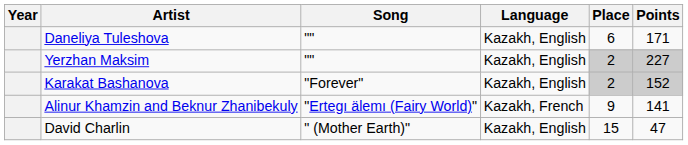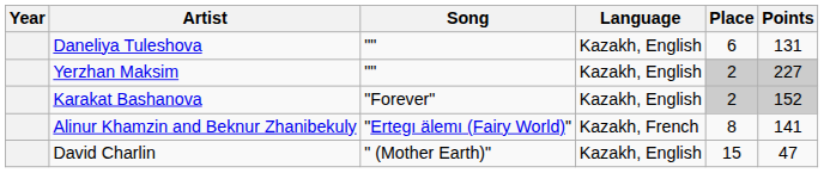Daneliya Tuleshova | Points: 171 -> 131
Alinur Khamzin and Beknur Zhanibekuly | Place: 9 -> 8
